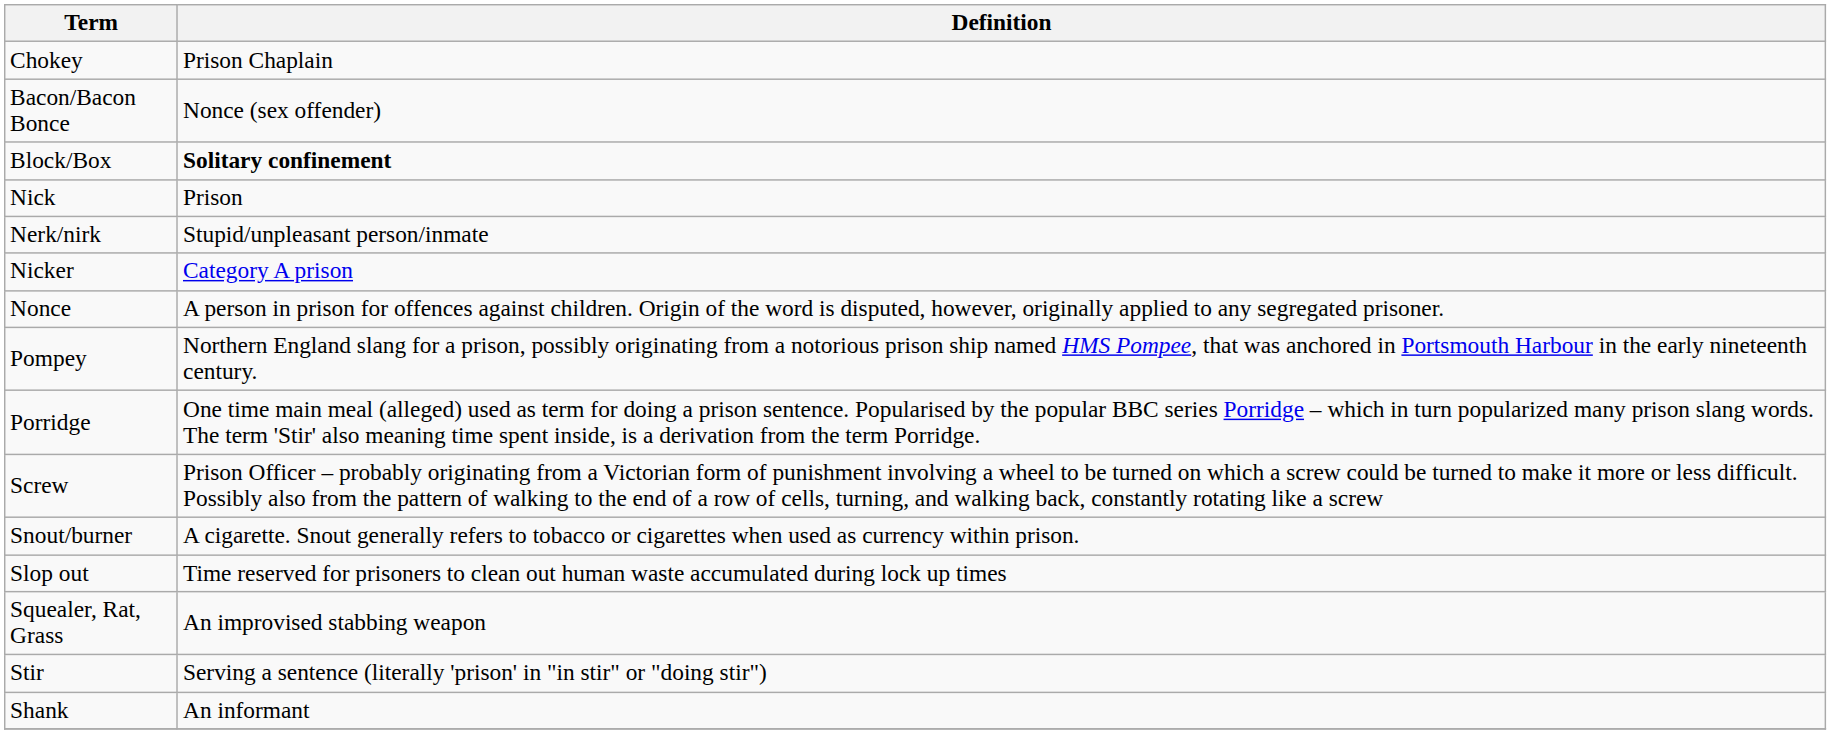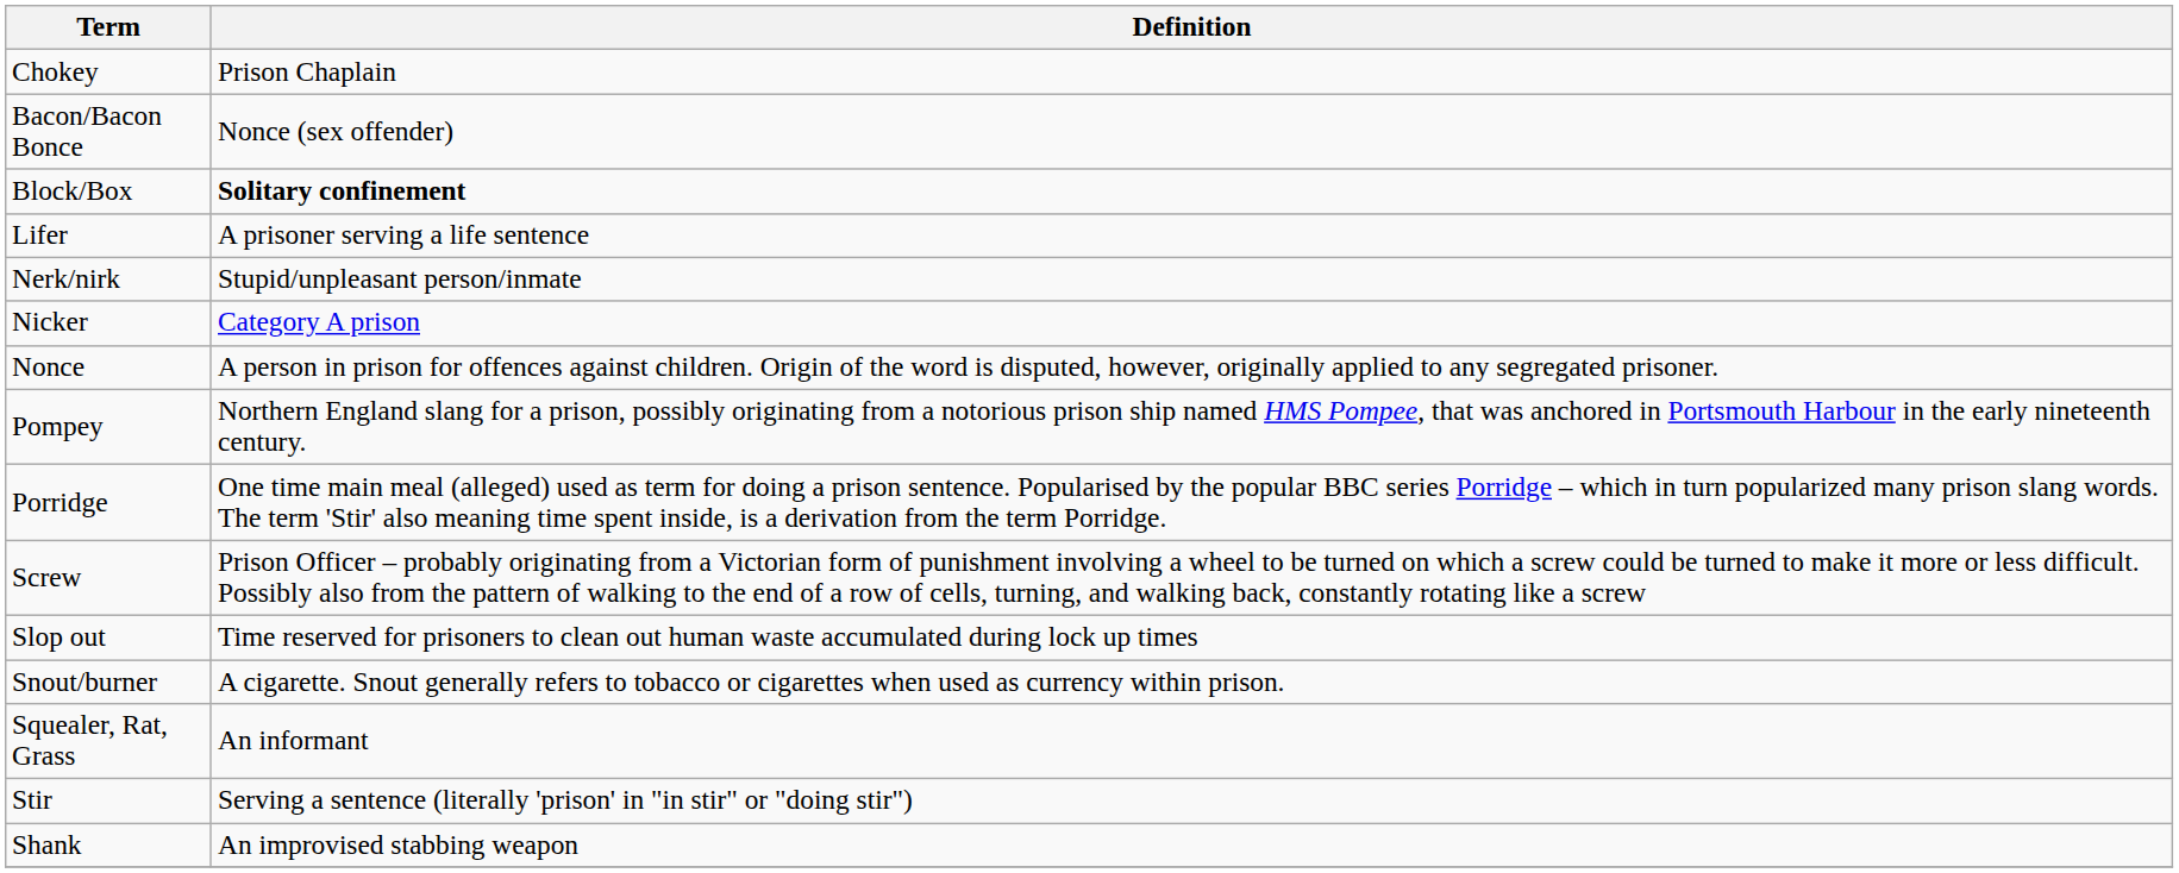+ row: Lifer | A prisoner serving a life sentence
- row: Nick | Prison
rows swapped: Slop out <-> Snout/burner
Squealer, Rat, Grass | Definition: An improvised stabbing weapon -> An informant
Shank | Definition: An informant -> An improvised stabbing weapon
